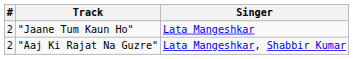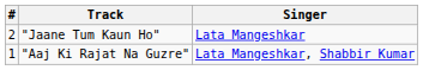"Aaj Ki Rajat Na Guzre" | #: 2 -> 1
